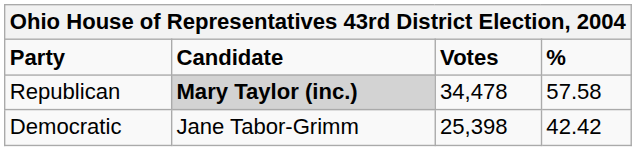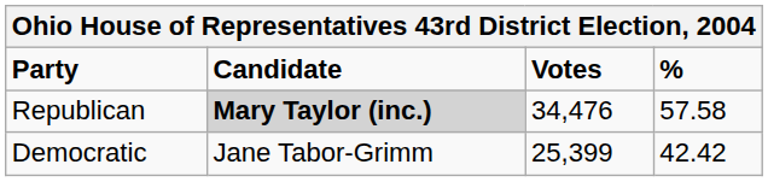Republican | Votes: 34,478 -> 34,476
Democratic | Votes: 25,398 -> 25,399
